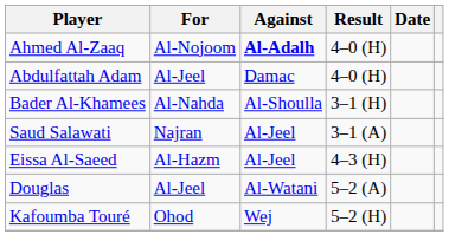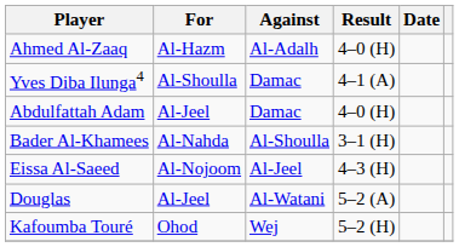Ahmed Al-Zaaq | For: Al-Nojoom -> Al-Hazm
Ahmed Al-Zaaq | Against: bold -> normal
+ row: Yves Diba Ilunga4 | Al-Shoulla | Damac | 4–1 (A)
- row: Saud Salawati | Najran | Al-Jeel | 3–1 (A)
Eissa Al-Saeed | For: Al-Hazm -> Al-Nojoom
